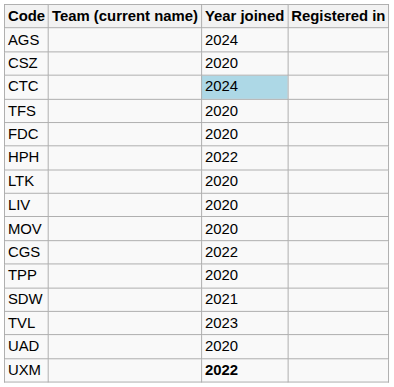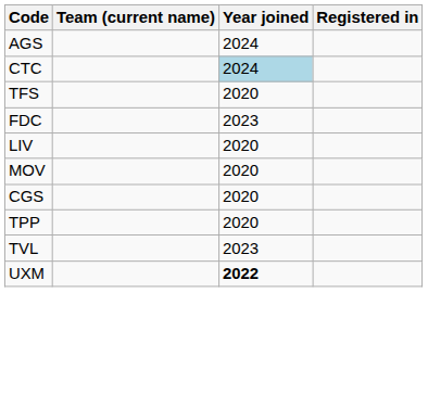- row: CSZ | 2020
FDC | Year joined: 2020 -> 2023
- row: HPH | 2022
- row: LTK | 2020
CGS | Year joined: 2022 -> 2020
- row: SDW | 2021
- row: UAD | 2020
